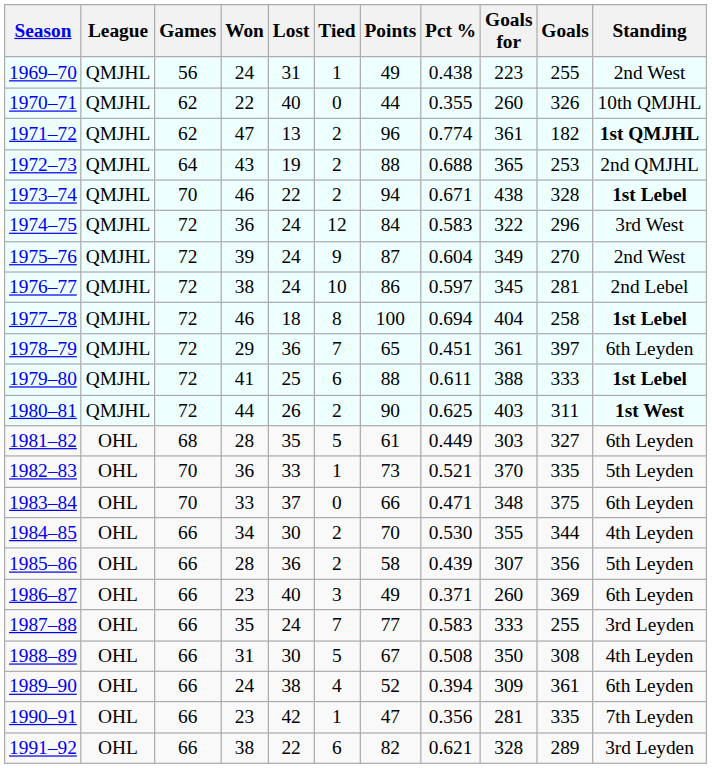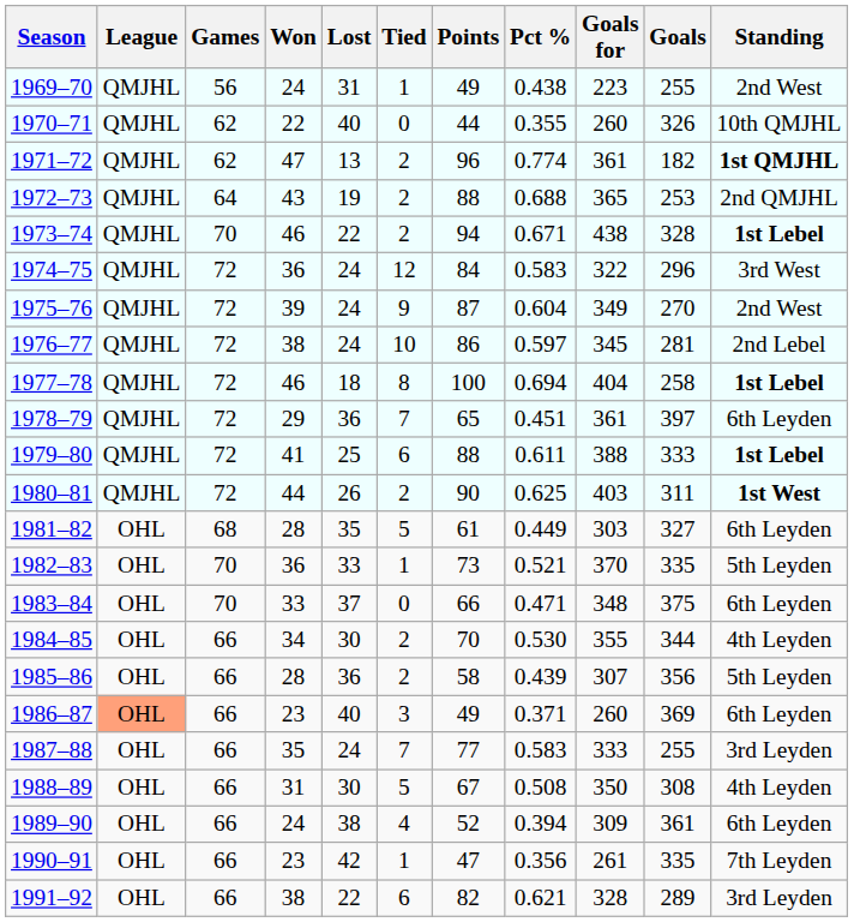1986–87 | League: no background -> lightsalmon background
1990–91 | Goals for: 281 -> 261
